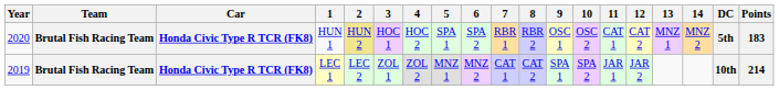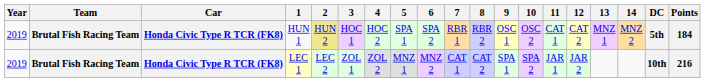HUN 1 | Year: 2020 -> 2019
HUN 1 | Points: 183 -> 184
LEC 1 | Points: 214 -> 216
